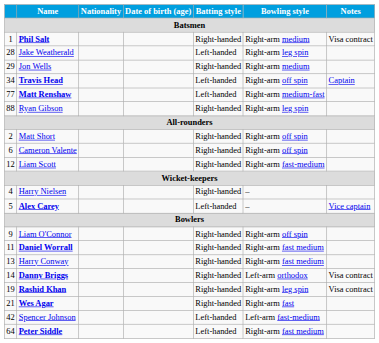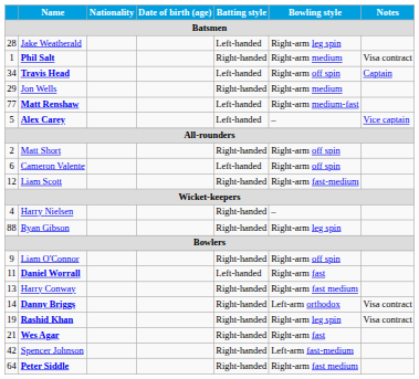rows swapped: Phil Salt <-> Jake Weatherald
rows swapped: Jon Wells <-> Travis Head
rows swapped: Ryan Gibson <-> Alex Carey
Cameron Valente | Batting style: Right-handed -> Left-handed
Daniel Worrall | Batting style: Right-handed -> Left-handed
Daniel Worrall | Bowling style: Right-arm fast medium -> Right-arm fast
Spencer Johnson | Batting style: Left-handed -> Right-handed
Peter Siddle | Batting style: Left-handed -> Right-handed
